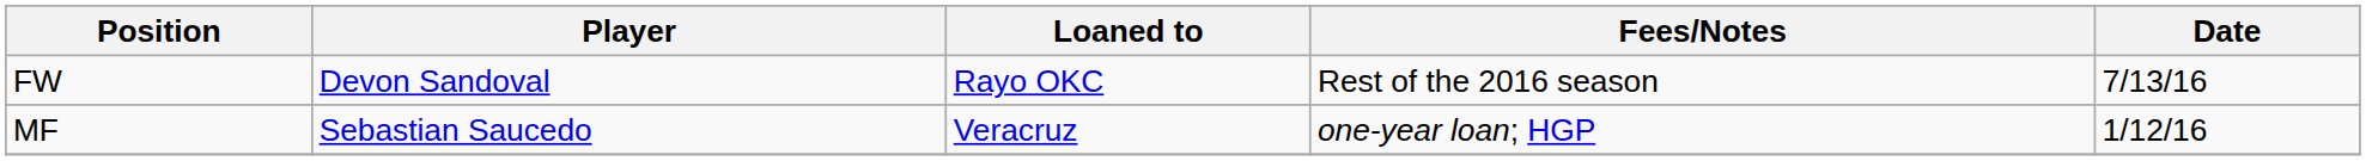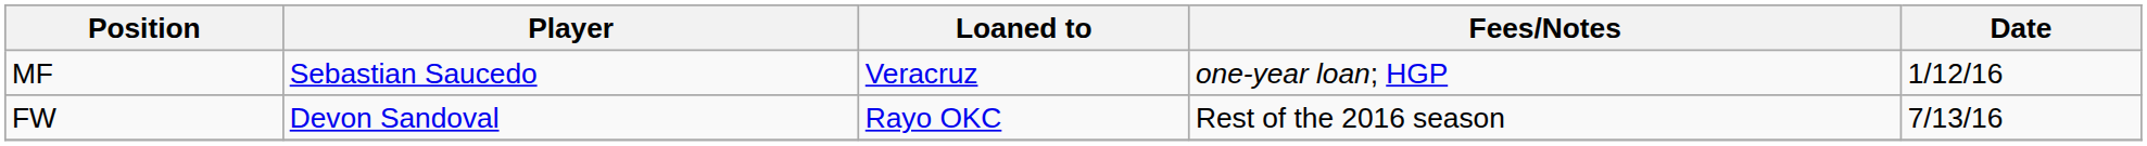rows swapped: MF <-> FW
